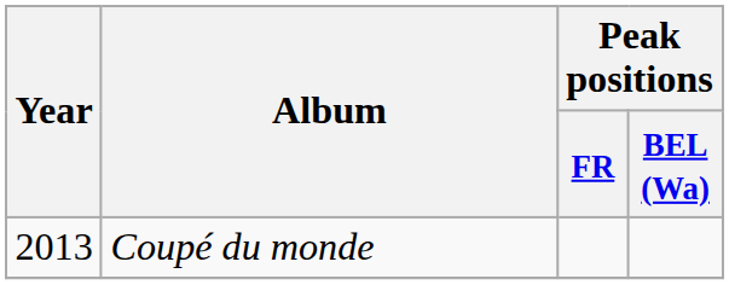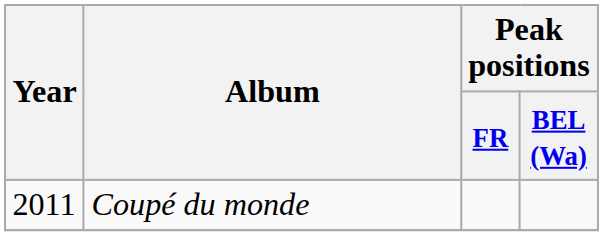Coupé du monde | Year: 2013 -> 2011
